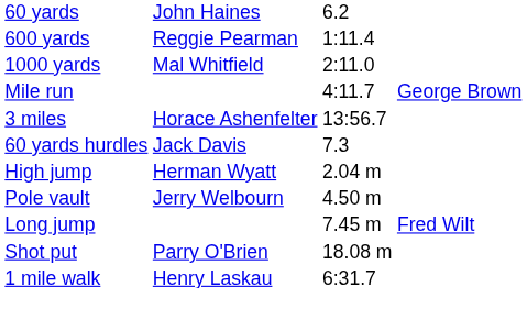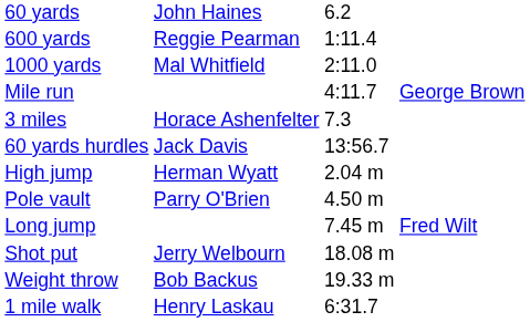3 miles | column 3: 13:56.7 -> 7.3
60 yards hurdles | column 3: 7.3 -> 13:56.7
Pole vault | column 2: Jerry Welbourn -> Parry O'Brien
Shot put | column 2: Parry O'Brien -> Jerry Welbourn
+ row: Weight throw | Bob Backus | 19.33 m
